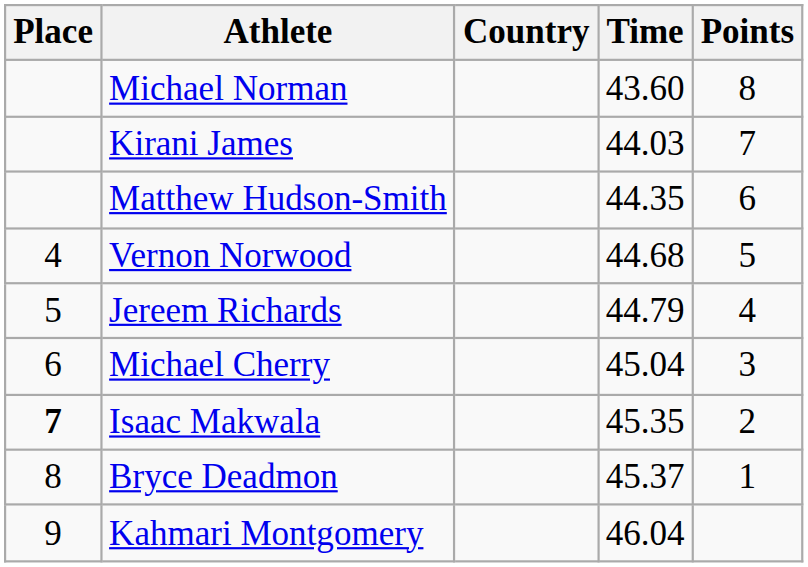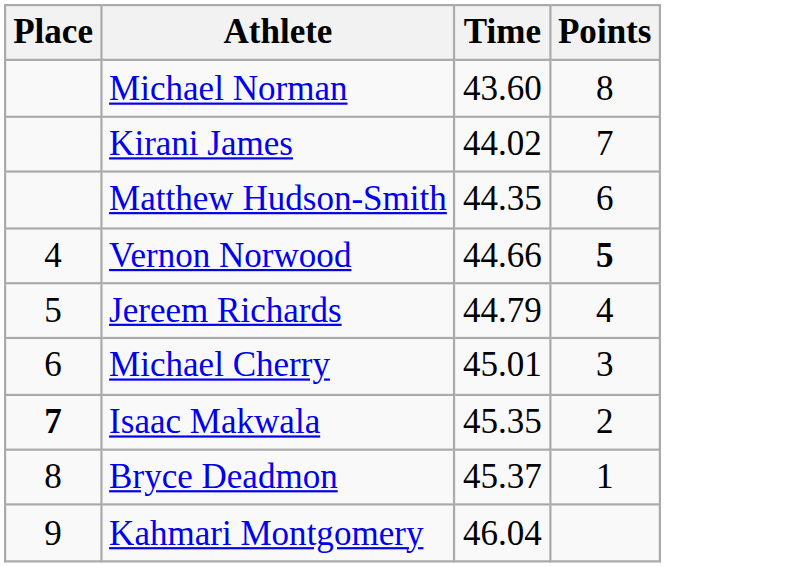- column: Country
Kirani James | Time: 44.03 -> 44.02
Vernon Norwood | Time: 44.68 -> 44.66
Vernon Norwood | Points: normal -> bold
Michael Cherry | Time: 45.04 -> 45.01
